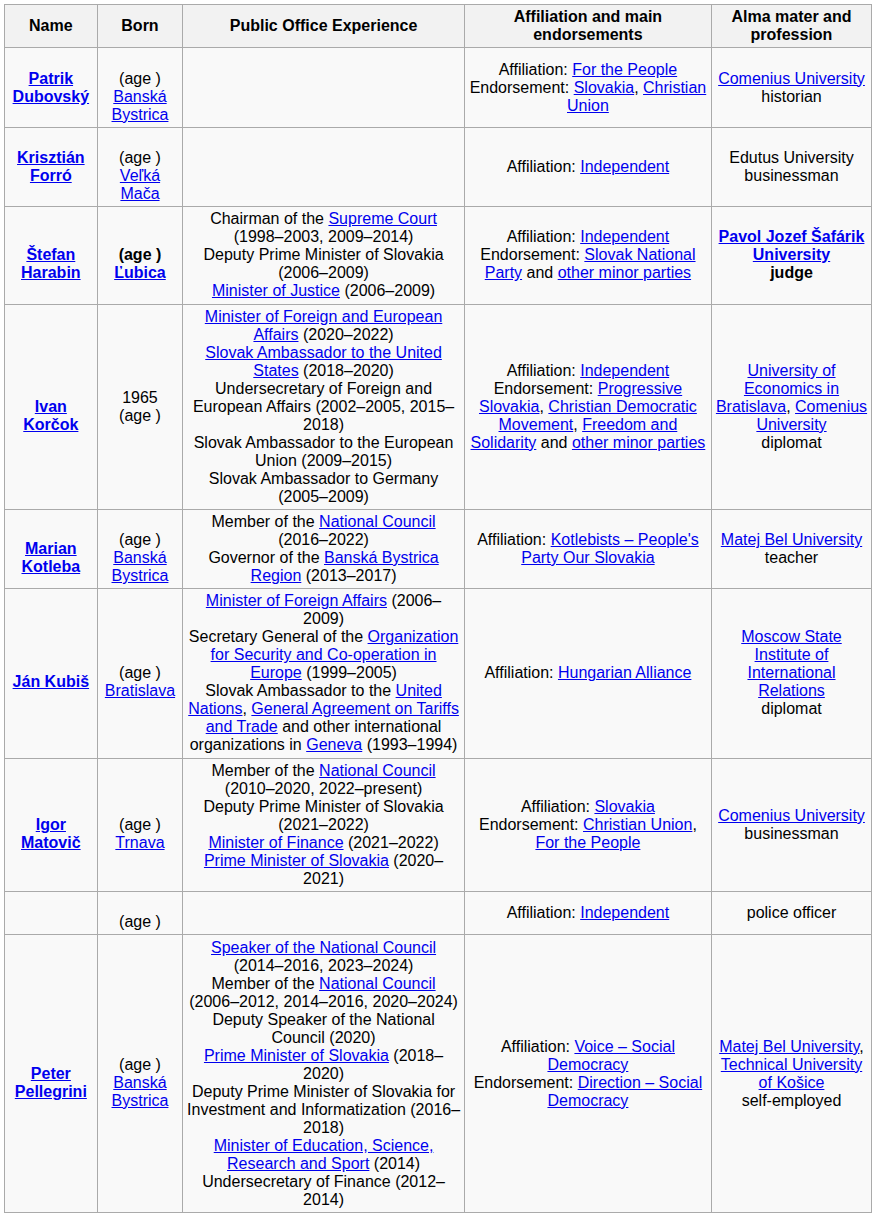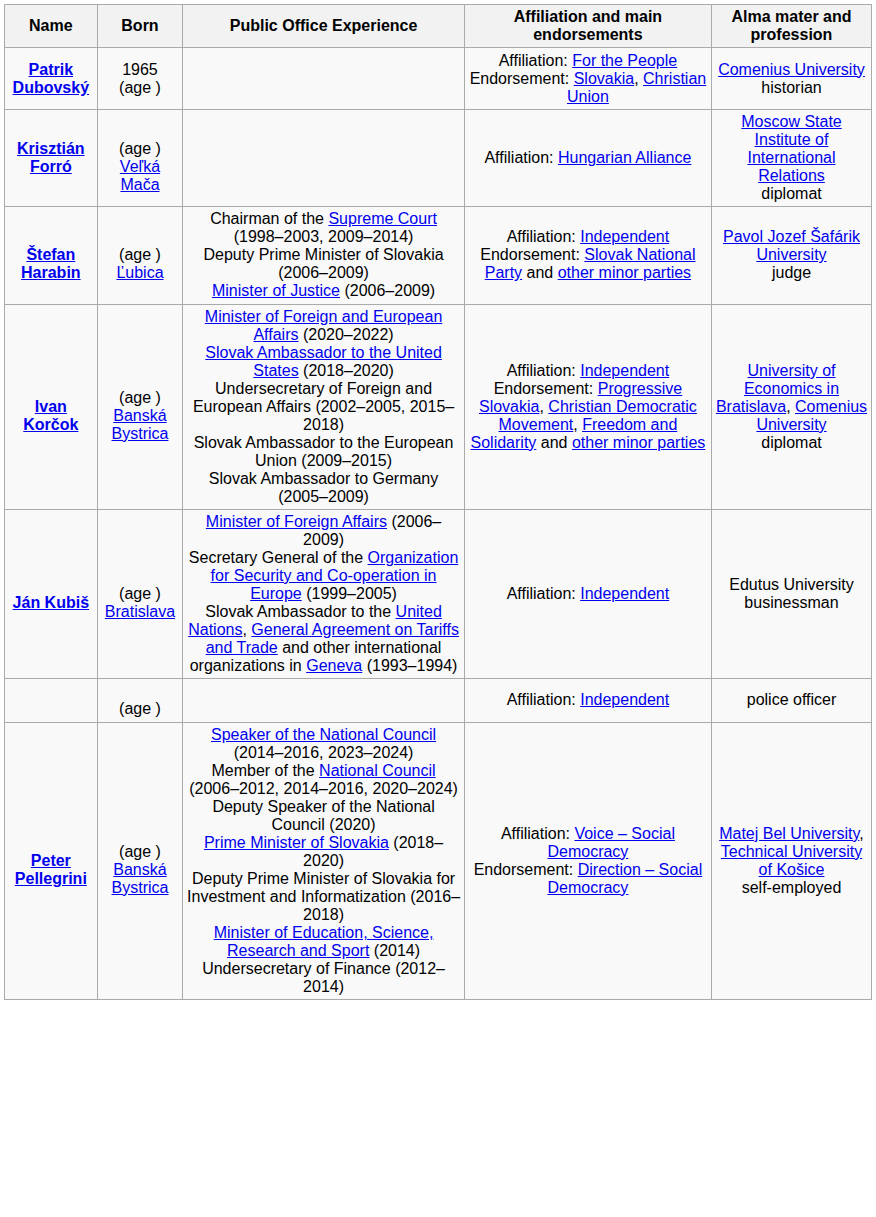Patrik Dubovský | Born: (age ) Banská Bystrica -> 1965 (age )
Krisztián Forró | Affiliation and main endorsements: Affiliation: Independent -> Affiliation: Hungarian Alliance
Krisztián Forró | Alma mater and profession: Edutus University businessman -> Moscow State Institute of International Relations diplomat
Štefan Harabin | Born: bold -> normal
Štefan Harabin | Alma mater and profession: bold -> normal
Ivan Korčok | Born: 1965 (age ) -> (age ) Banská Bystrica
- row: Marian Kotleba | (age ) Banská Bystrica | Member of the National Council (2016–2022) Governor of the Banská Bystrica Region (2013–2017) | Affiliation: Kotlebists – People's Party Our Slovakia | Matej Bel University teacher
Ján Kubiš | Affiliation and main endorsements: Affiliation: Hungarian Alliance -> Affiliation: Independent
Ján Kubiš | Alma mater and profession: Moscow State Institute of International Relations diplomat -> Edutus University businessman
- row: Igor Matovič | (age ) Trnava | Member of the National Council (2010–2020, 2022–present) Deputy Prime Minister of Slovakia (2021–2022) Minister of Finance (2021–2022) Prime Minister of Slovakia (2020–2021) | Affiliation: Slovakia Endorsement: Christian Union, For the People | Comenius University businessman
